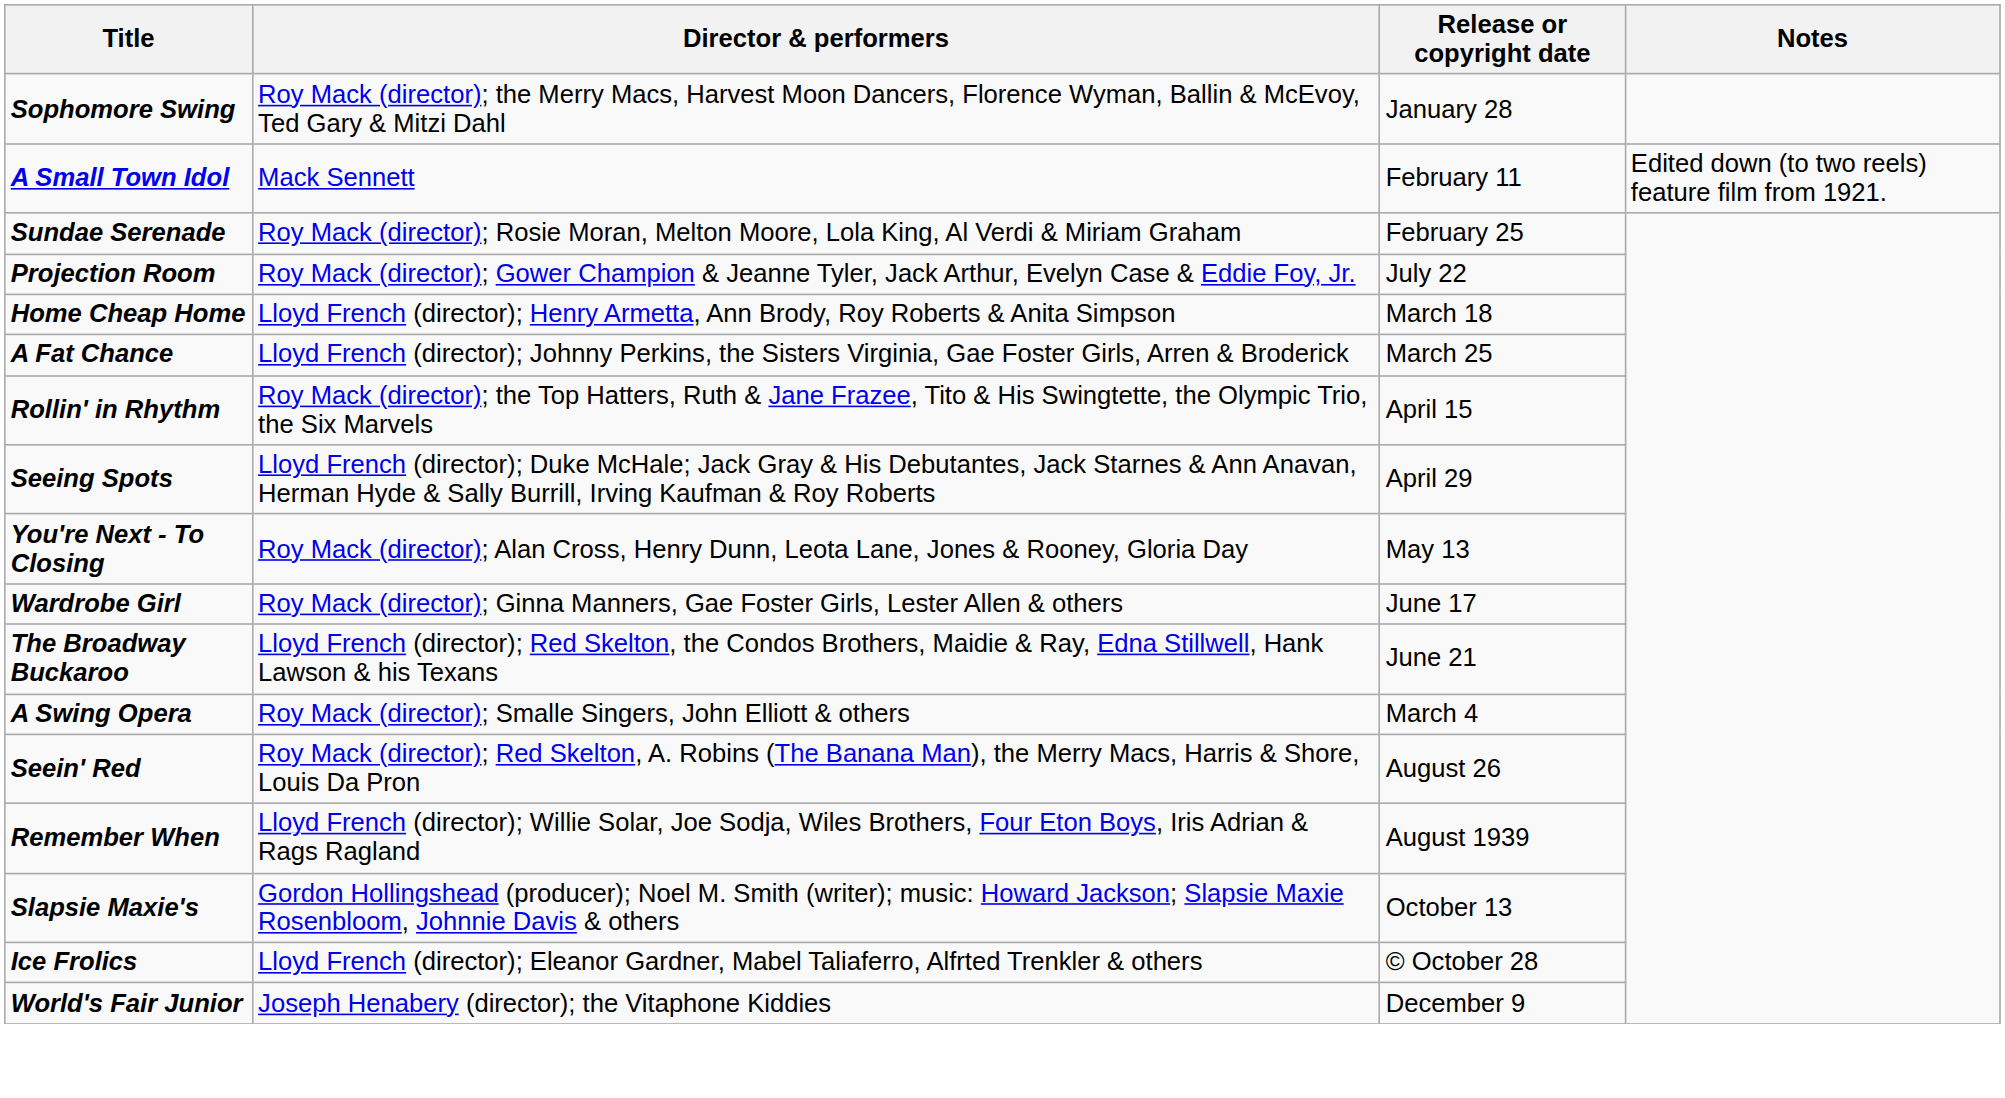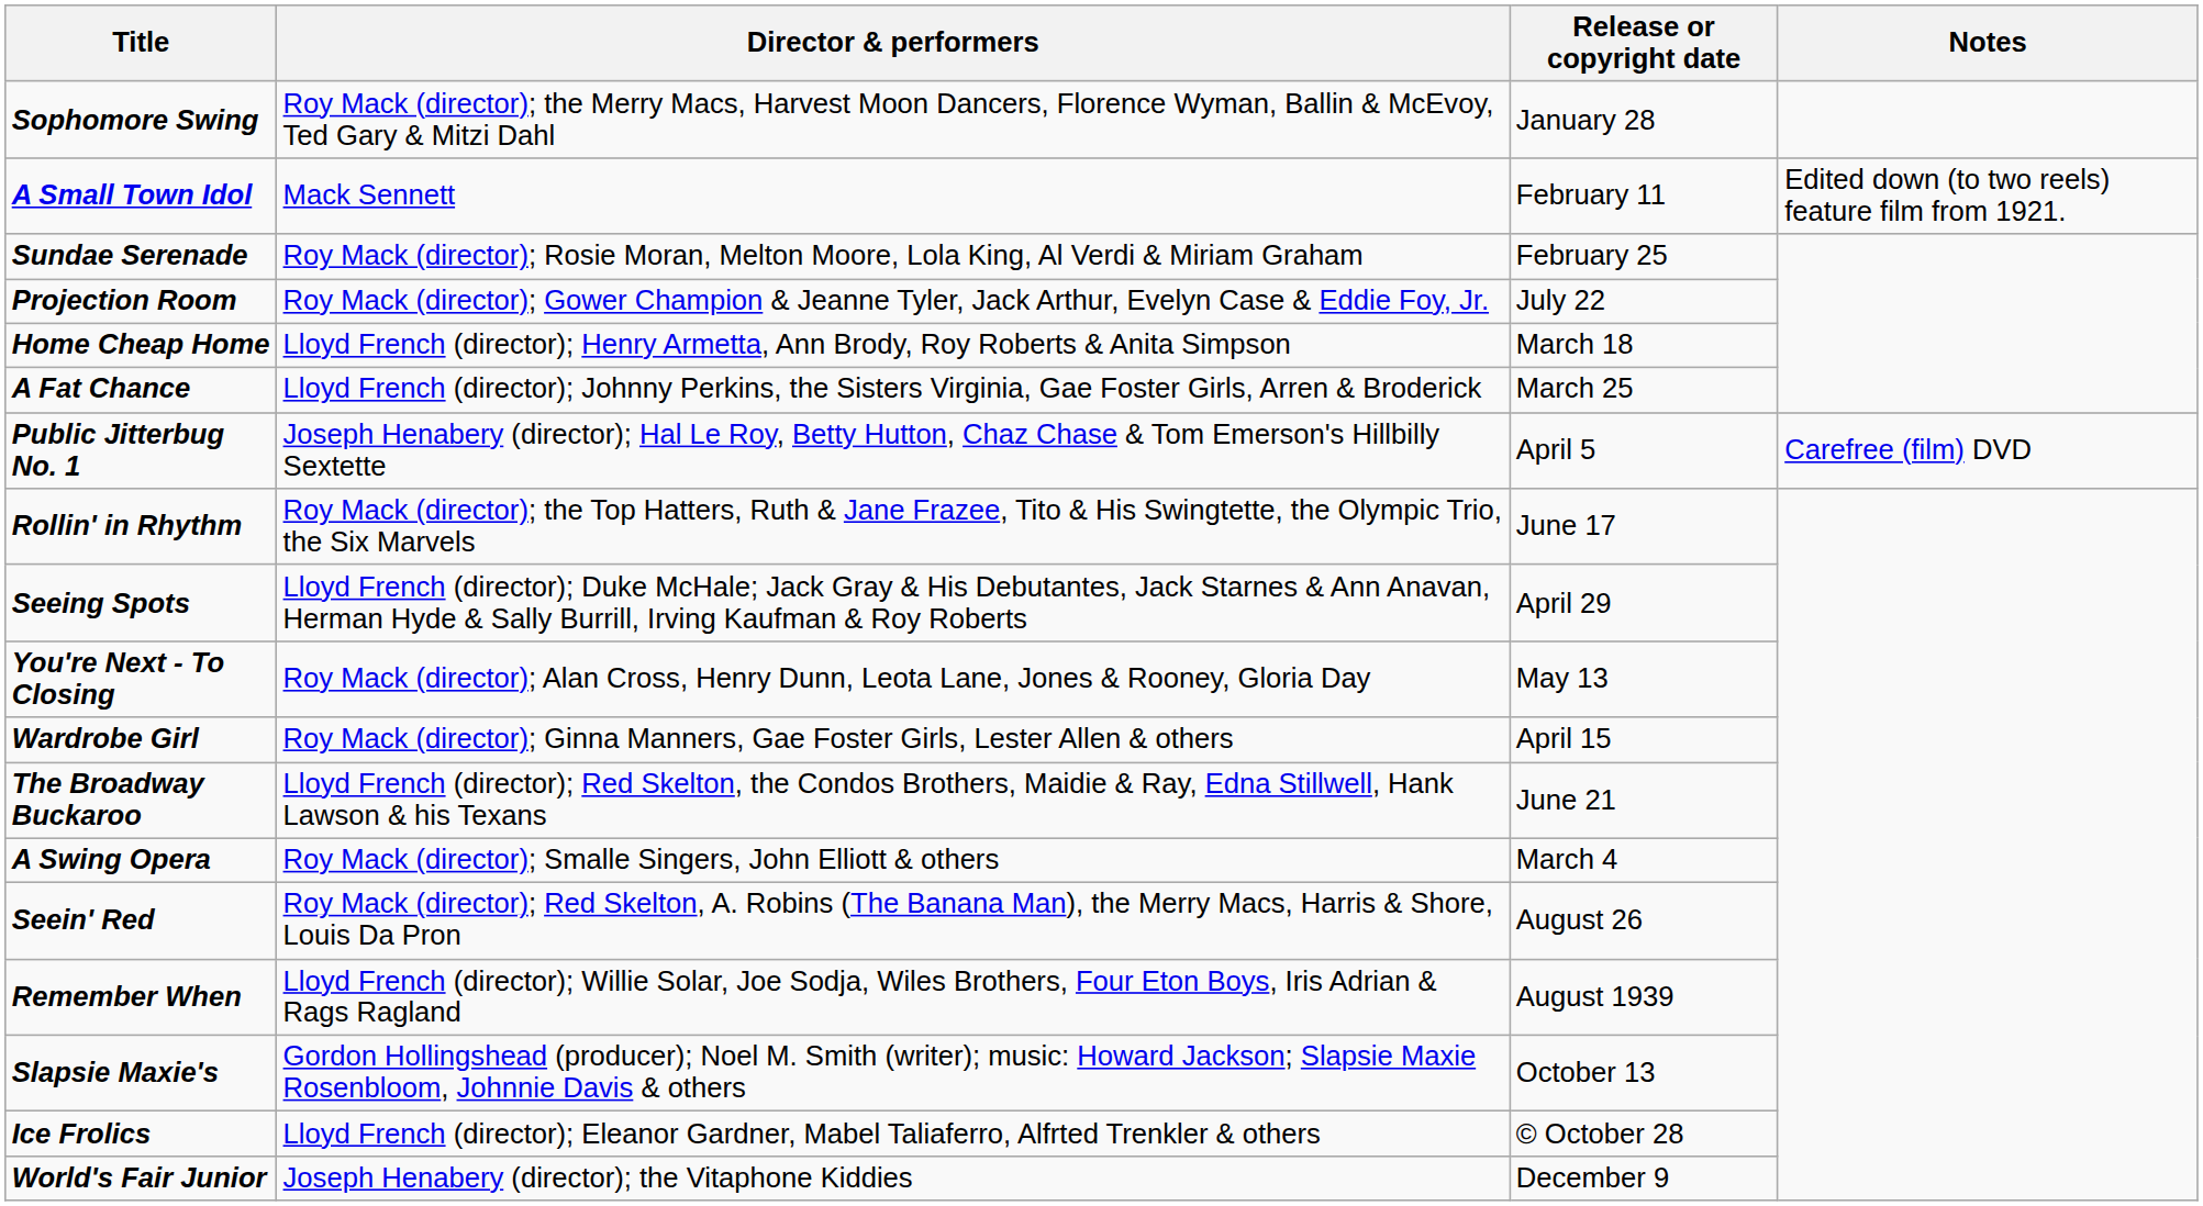+ row: Public Jitterbug No. 1 | Joseph Henabery (director); Hal Le Roy, Betty Hutton, Chaz Chase & Tom Emerson's Hillbilly Sextette | April 5 | Carefree (film) DVD
Rollin' in Rhythm | Release or copyright date: April 15 -> June 17
Wardrobe Girl | Release or copyright date: June 17 -> April 15
